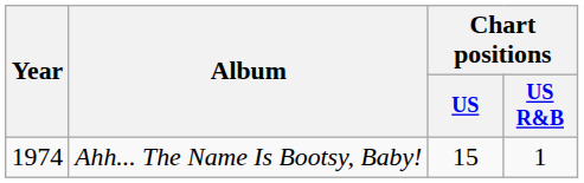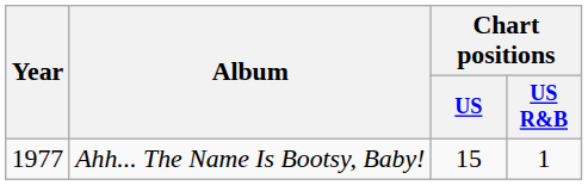Ahh... The Name Is Bootsy, Baby! | Year: 1974 -> 1977
